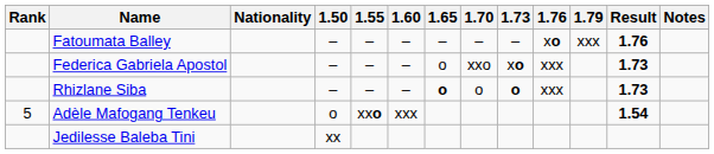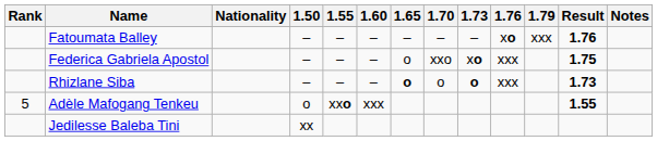Federica Gabriela Apostol | Result: 1.73 -> 1.75
Adèle Mafogang Tenkeu | Result: 1.54 -> 1.55
